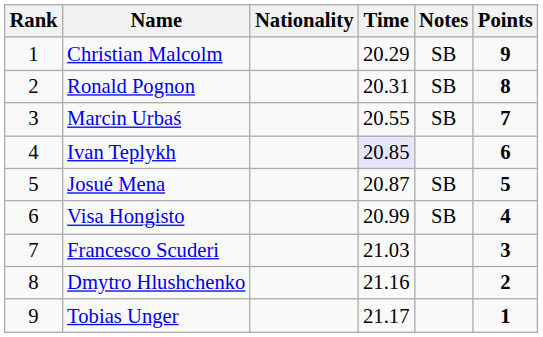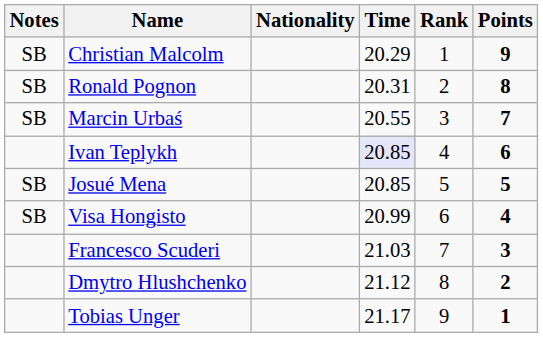columns swapped: Rank <-> Notes
Josué Mena | Time: 20.87 -> 20.85
Dmytro Hlushchenko | Time: 21.16 -> 21.12
